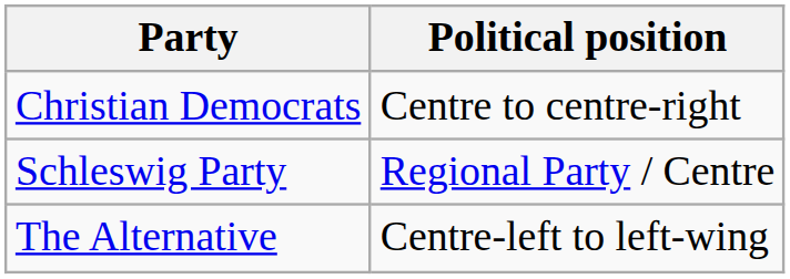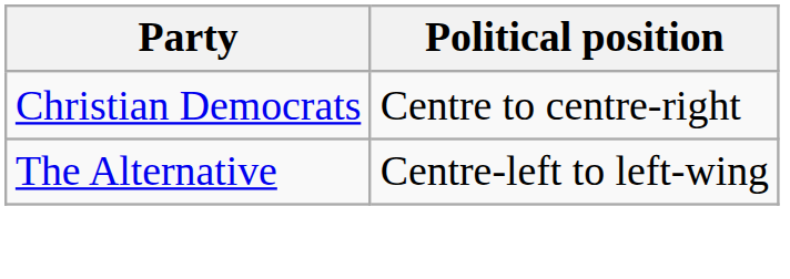- row: Schleswig Party | Regional Party / Centre
